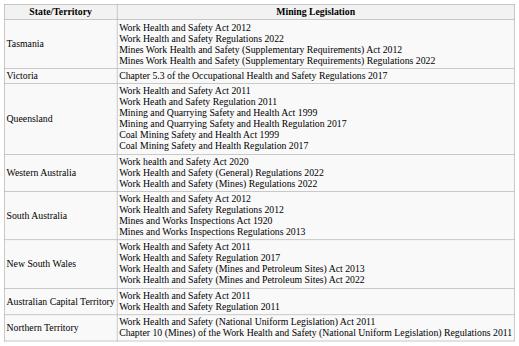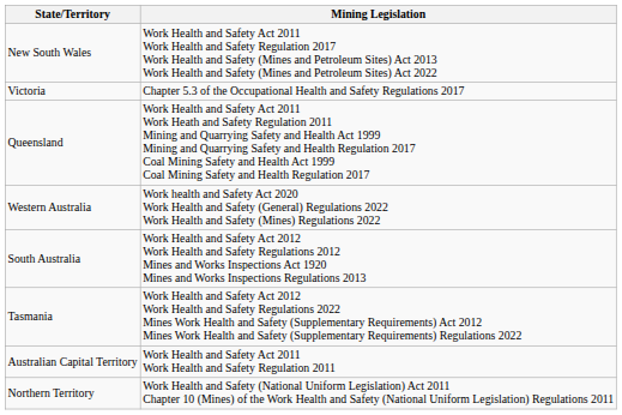rows swapped: New South Wales <-> Tasmania
